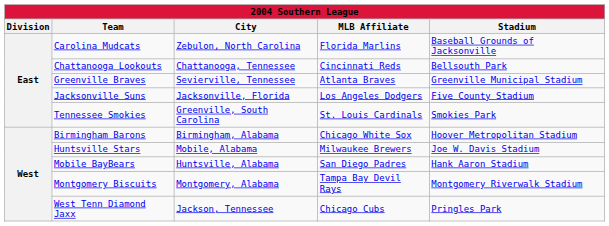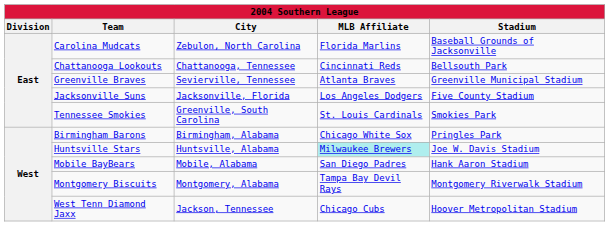Birmingham Barons | Stadium: Hoover Metropolitan Stadium -> Pringles Park
Huntsville Stars | City: Mobile, Alabama -> Huntsville, Alabama
Huntsville Stars | MLB Affiliate: no background -> paleturquoise background
Mobile BayBears | City: Huntsville, Alabama -> Mobile, Alabama
West Tenn Diamond Jaxx | Stadium: Pringles Park -> Hoover Metropolitan Stadium
